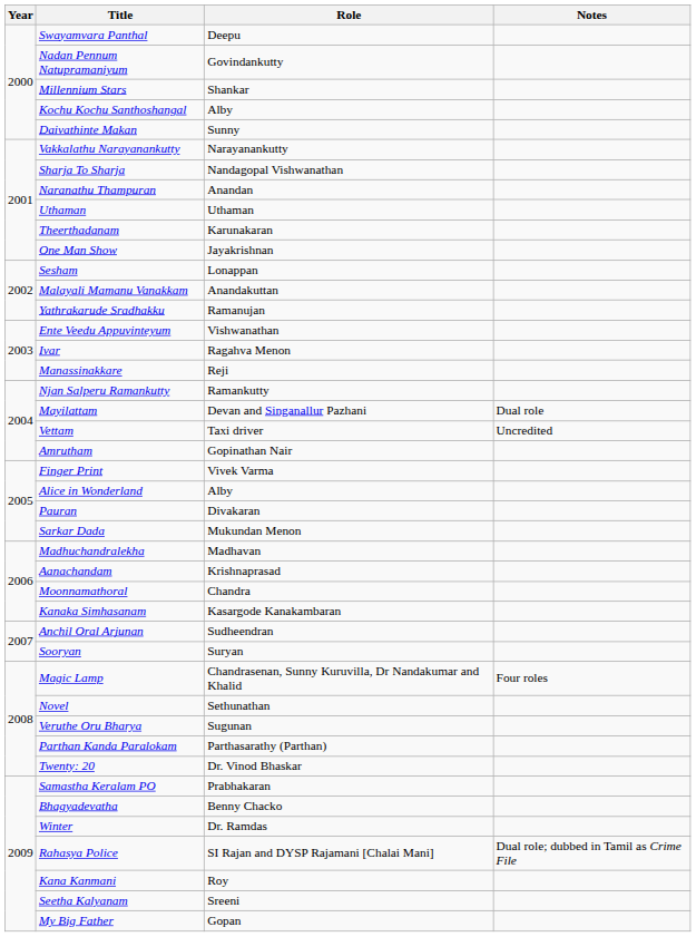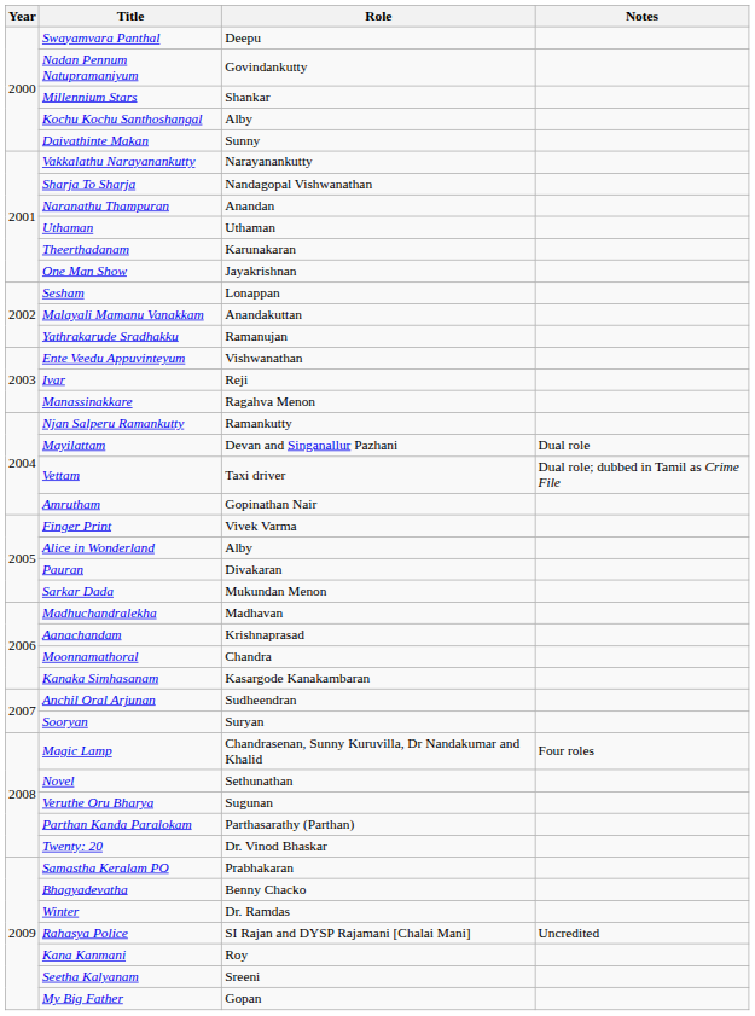Ivar | Role: Ragahva Menon -> Reji
Manassinakkare | Role: Reji -> Ragahva Menon
Vettam | Notes: Uncredited -> Dual role; dubbed in Tamil as Crime File
Rahasya Police | Notes: Dual role; dubbed in Tamil as Crime File -> Uncredited
